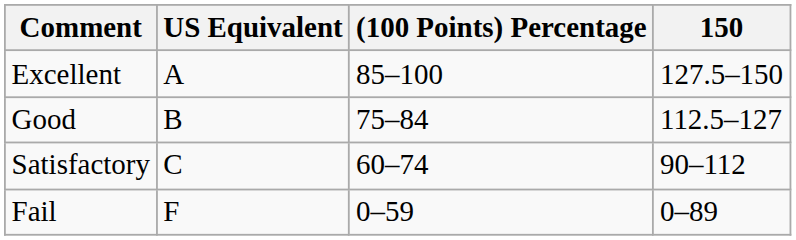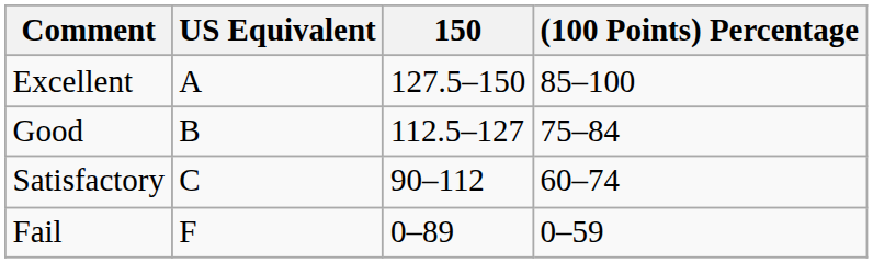columns swapped: (100 Points) Percentage <-> 150
